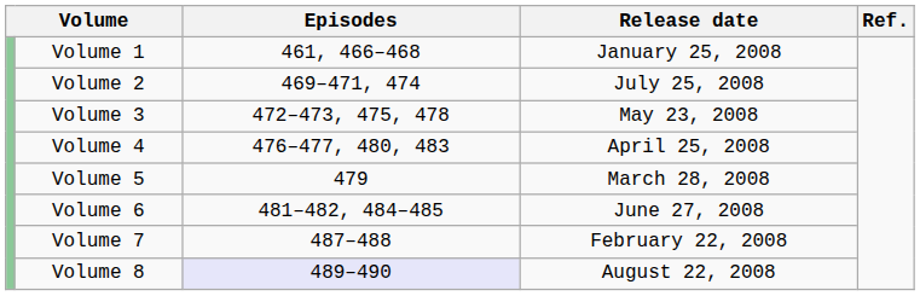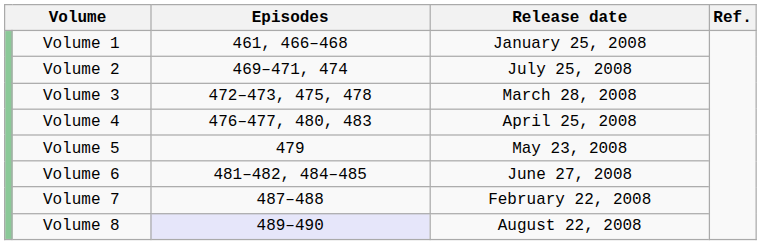Volume 3 | Release date: May 23, 2008 -> March 28, 2008
Volume 5 | Release date: March 28, 2008 -> May 23, 2008
